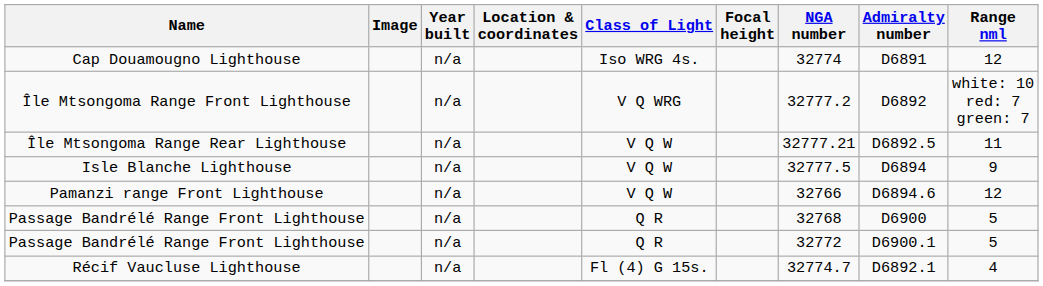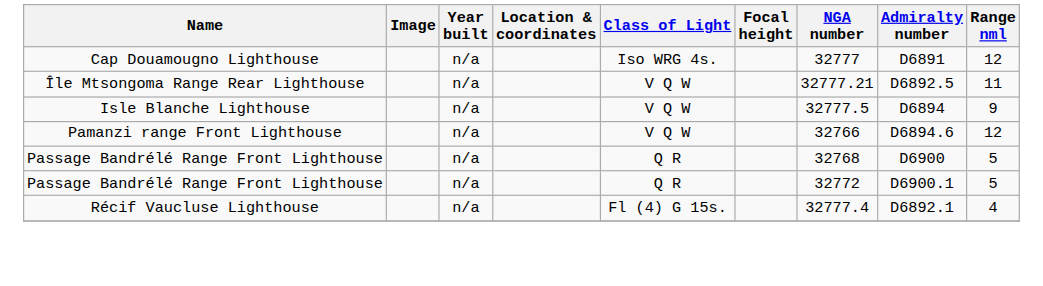Cap Douamougno Lighthouse | NGA number: 32774 -> 32777
- row: Île Mtsongoma Range Front Lighthouse | n/a | V Q WRG | 32777.2 | D6892 | white: 10 red: 7 green: 7
Récif Vaucluse Lighthouse | NGA number: 32774.7 -> 32777.4
